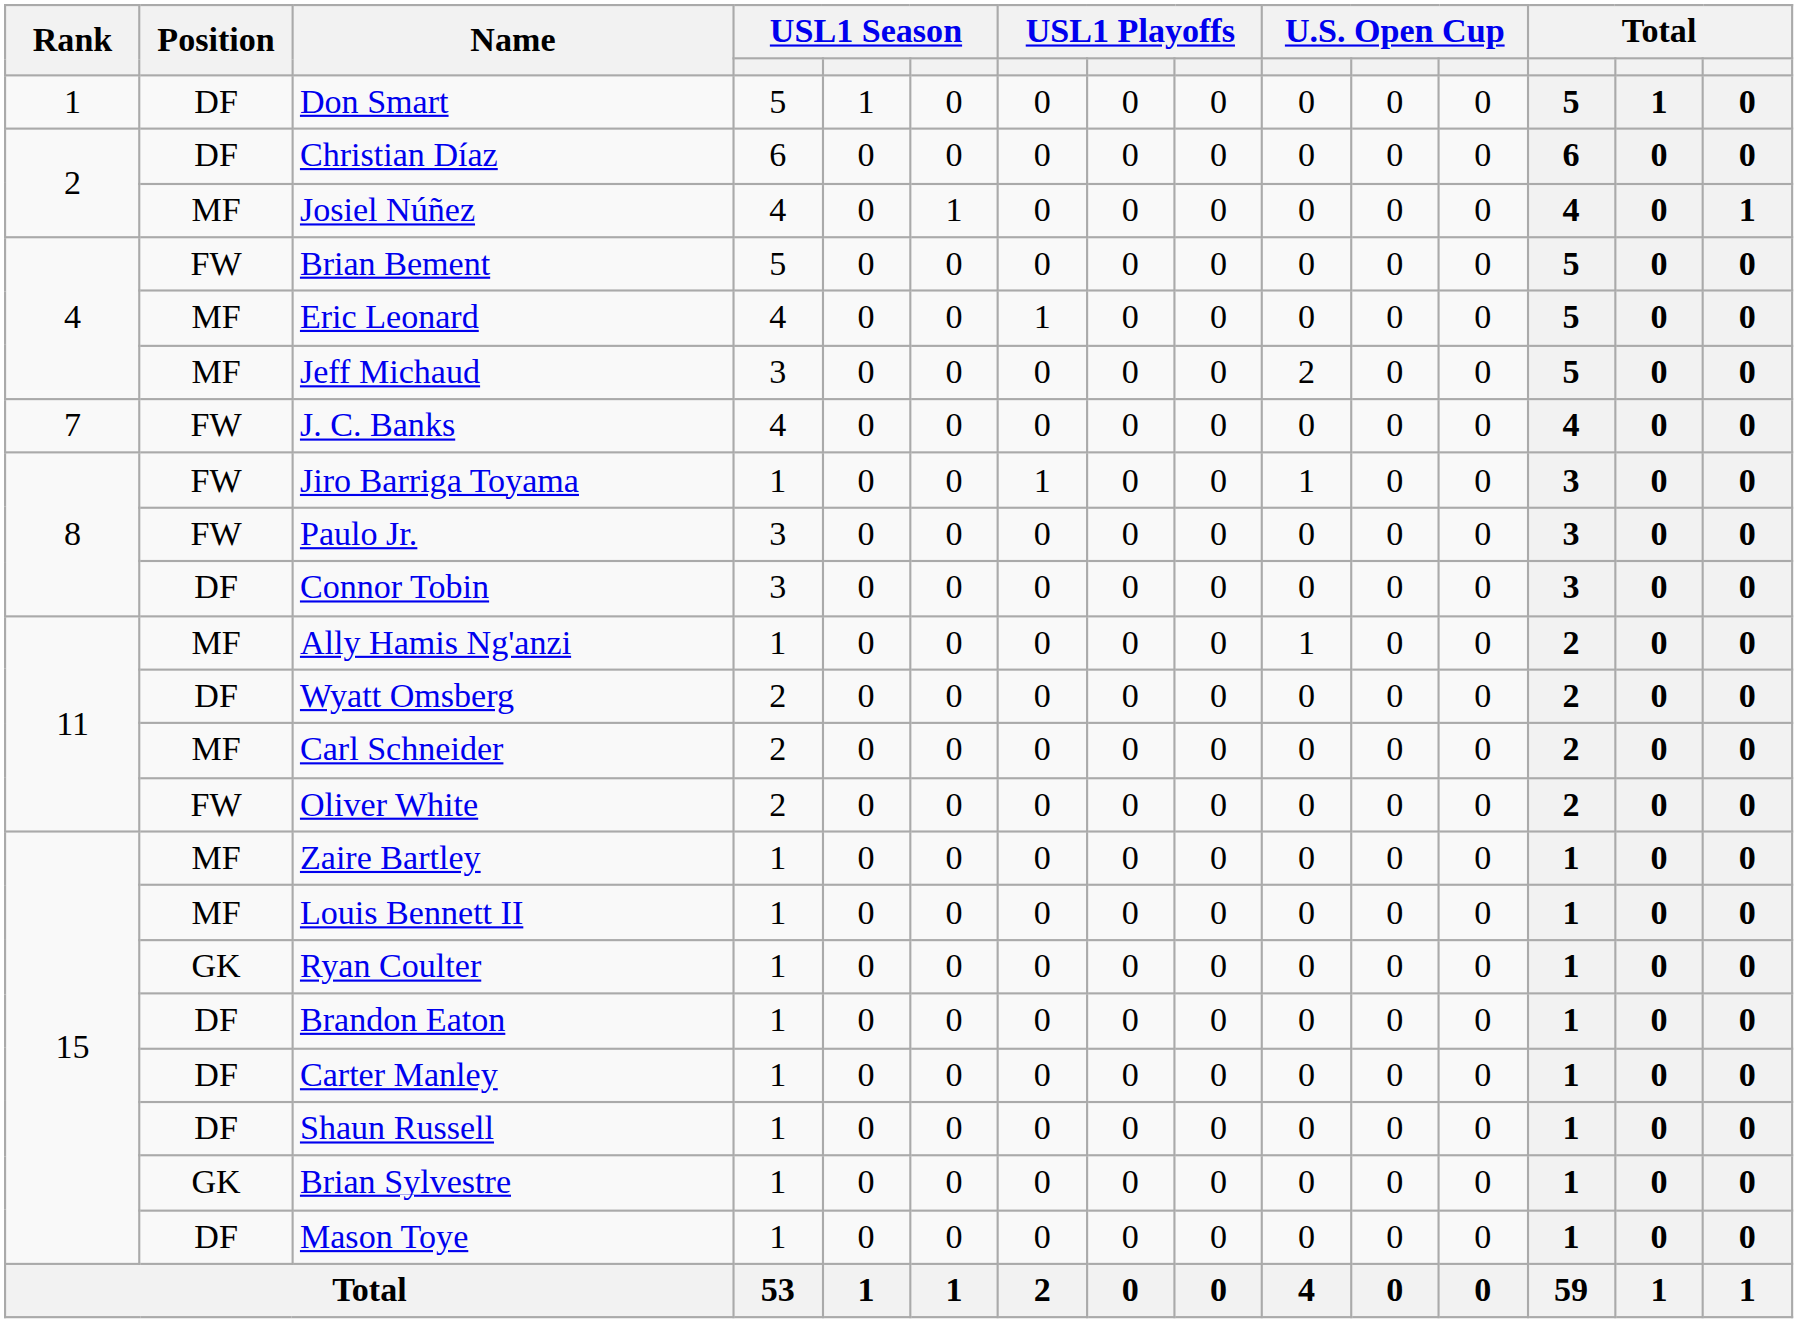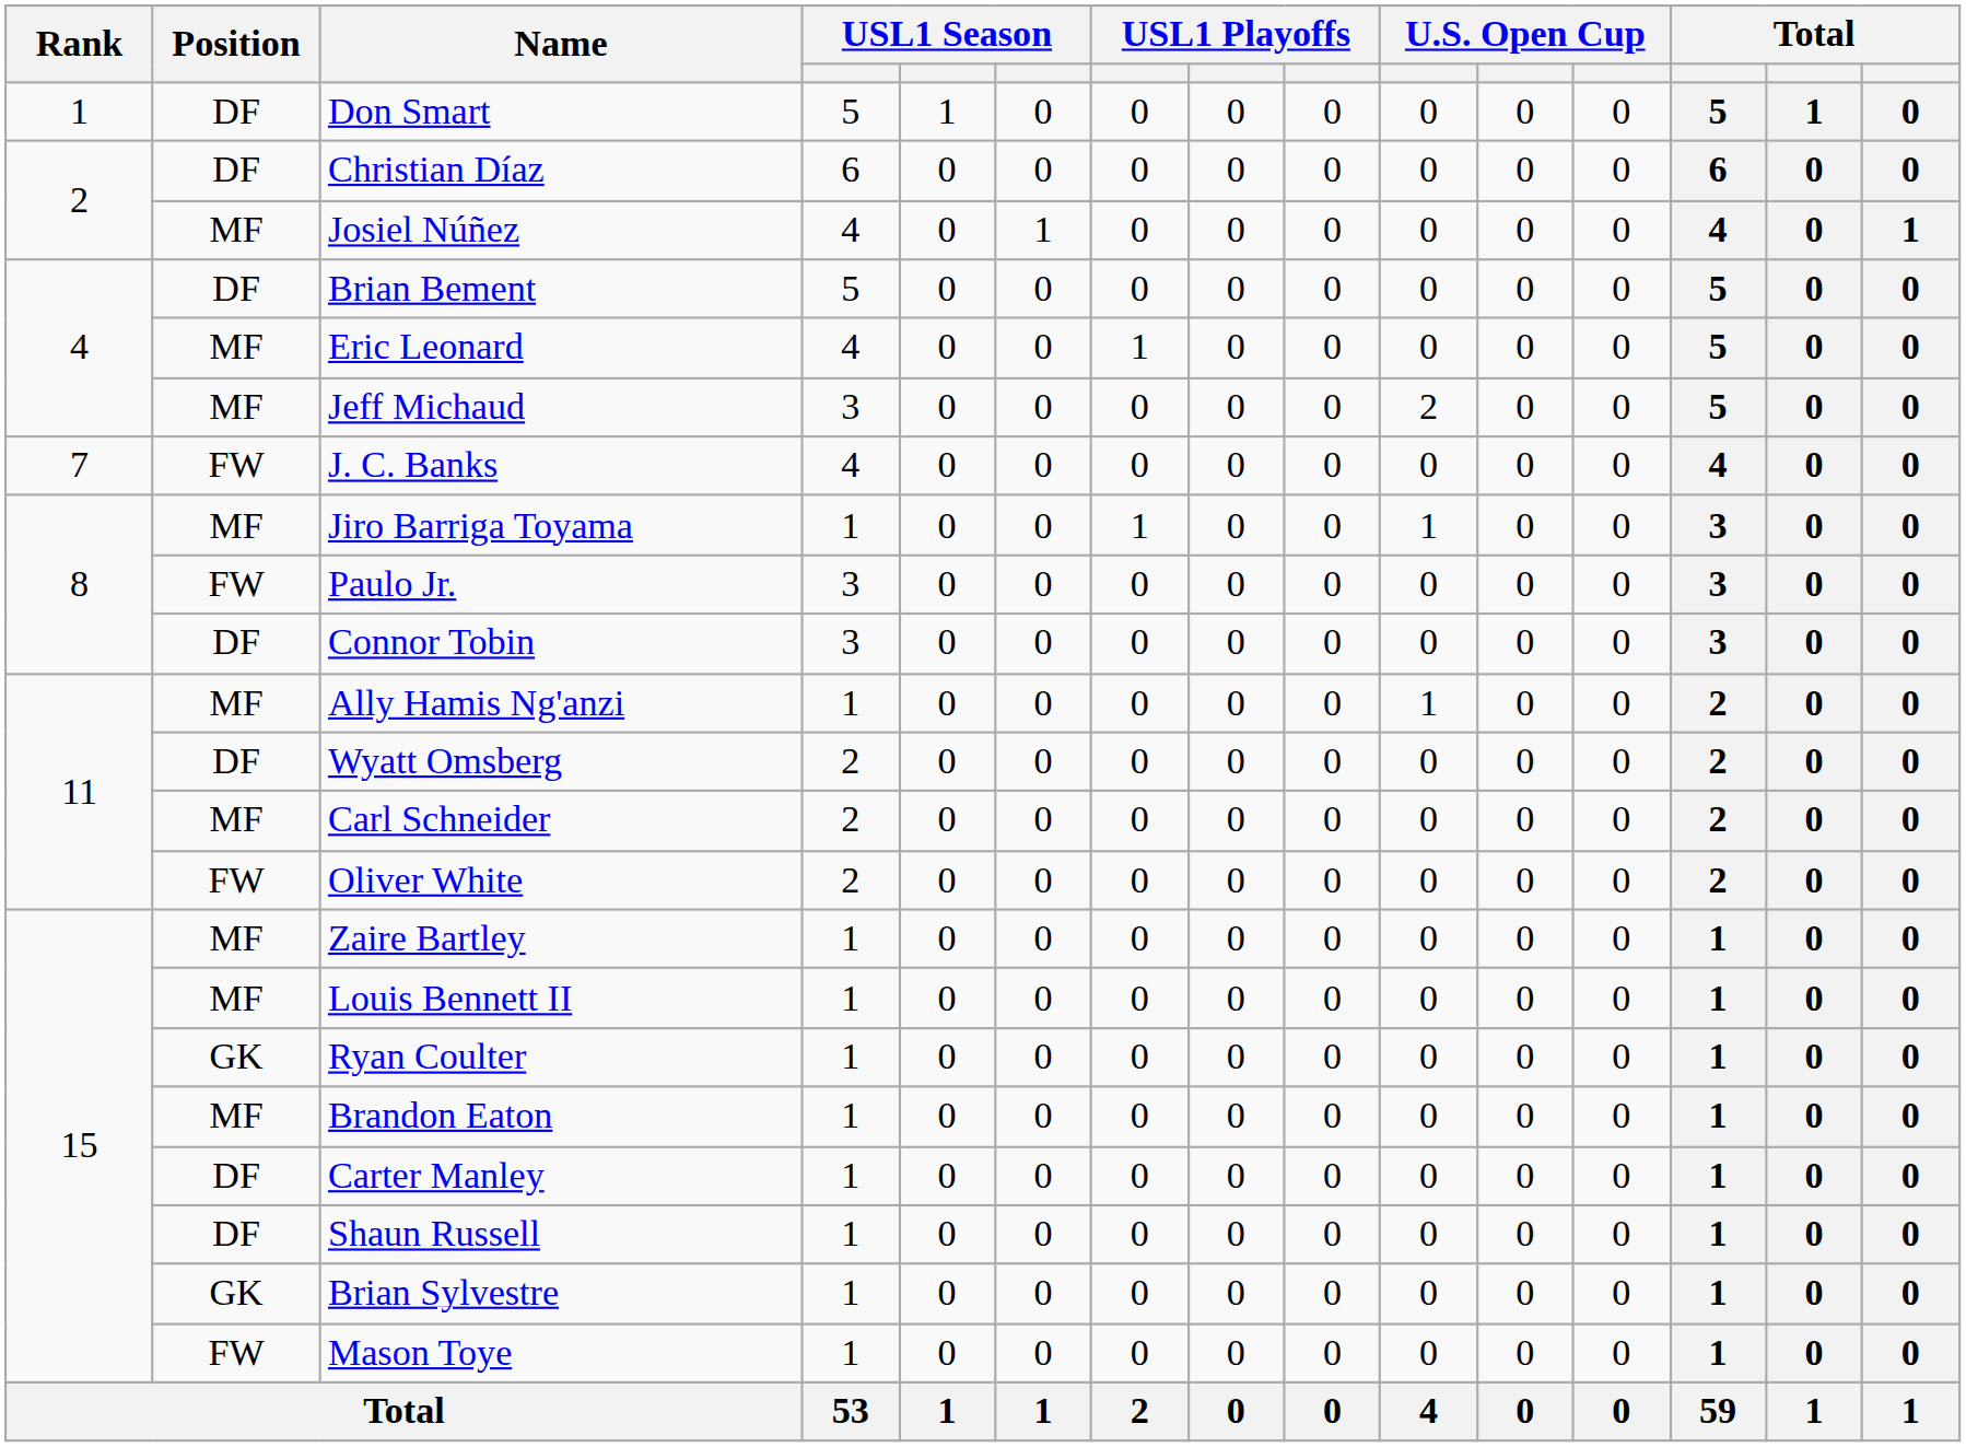Brian Bement | Position: FW -> DF
Jiro Barriga Toyama | Position: FW -> MF
Brandon Eaton | Position: DF -> MF
Mason Toye | Position: DF -> FW
